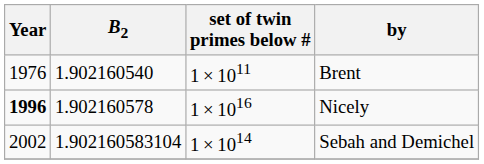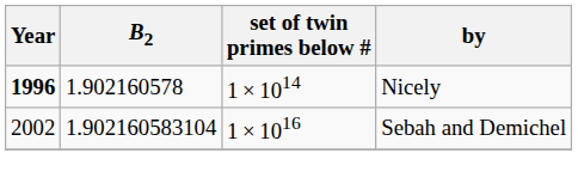- row: 1976 | 1.902160540 | 1 × 1011 | Brent
Nicely | set of twin primes below #: 1 × 1016 -> 1 × 1014
Sebah and Demichel | set of twin primes below #: 1 × 1014 -> 1 × 1016
